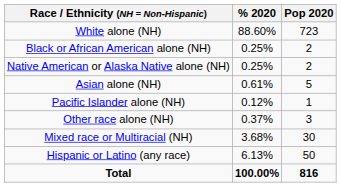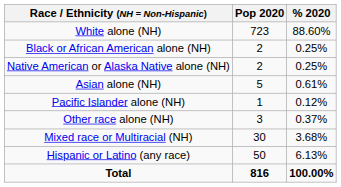columns swapped: Pop 2020 <-> % 2020
